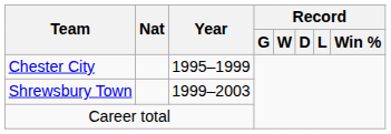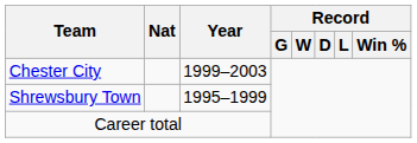Chester City | Year: 1995–1999 -> 1999–2003
Shrewsbury Town | Year: 1999–2003 -> 1995–1999
